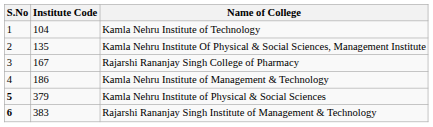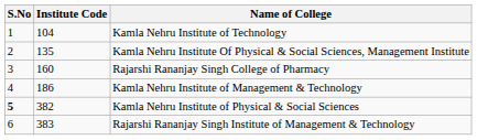Rajarshi Rananjay Singh College of Pharmacy | Institute Code: 167 -> 160
Kamla Nehru Institute of Physical & Social Sciences | Institute Code: 379 -> 382
Rajarshi Rananjay Singh Institute of Management & Technology | S.No: bold -> normal
